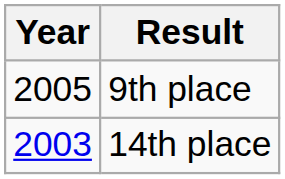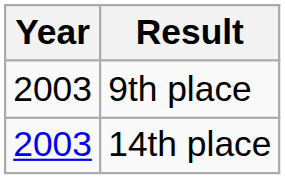9th place | Year: 2005 -> 2003
